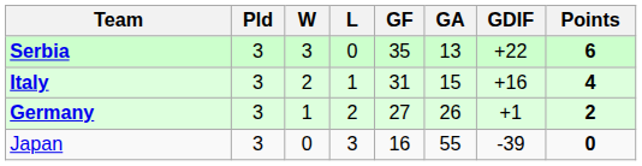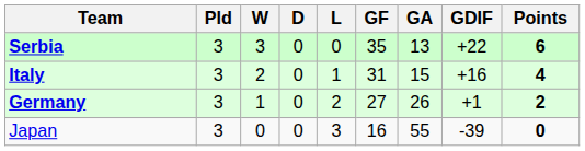+ column: D | 0 | 0 | 0 | 0
